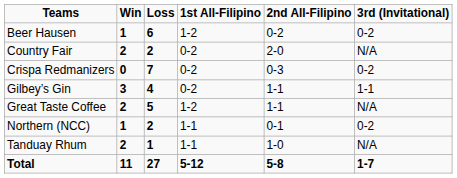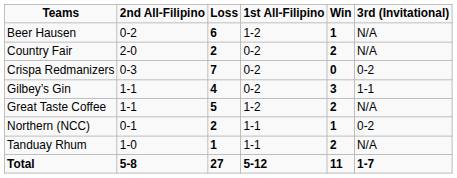columns swapped: Win <-> 2nd All-Filipino
Beer Hausen | 3rd (Invitational): 0-2 -> N/A
